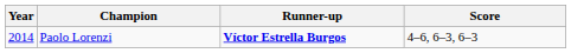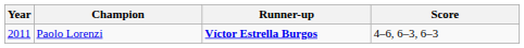Paolo Lorenzi | Year: 2014 -> 2011
